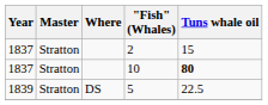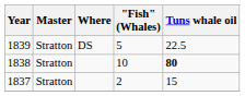rows swapped: 2 <-> 5
10 | Year: 1837 -> 1838
